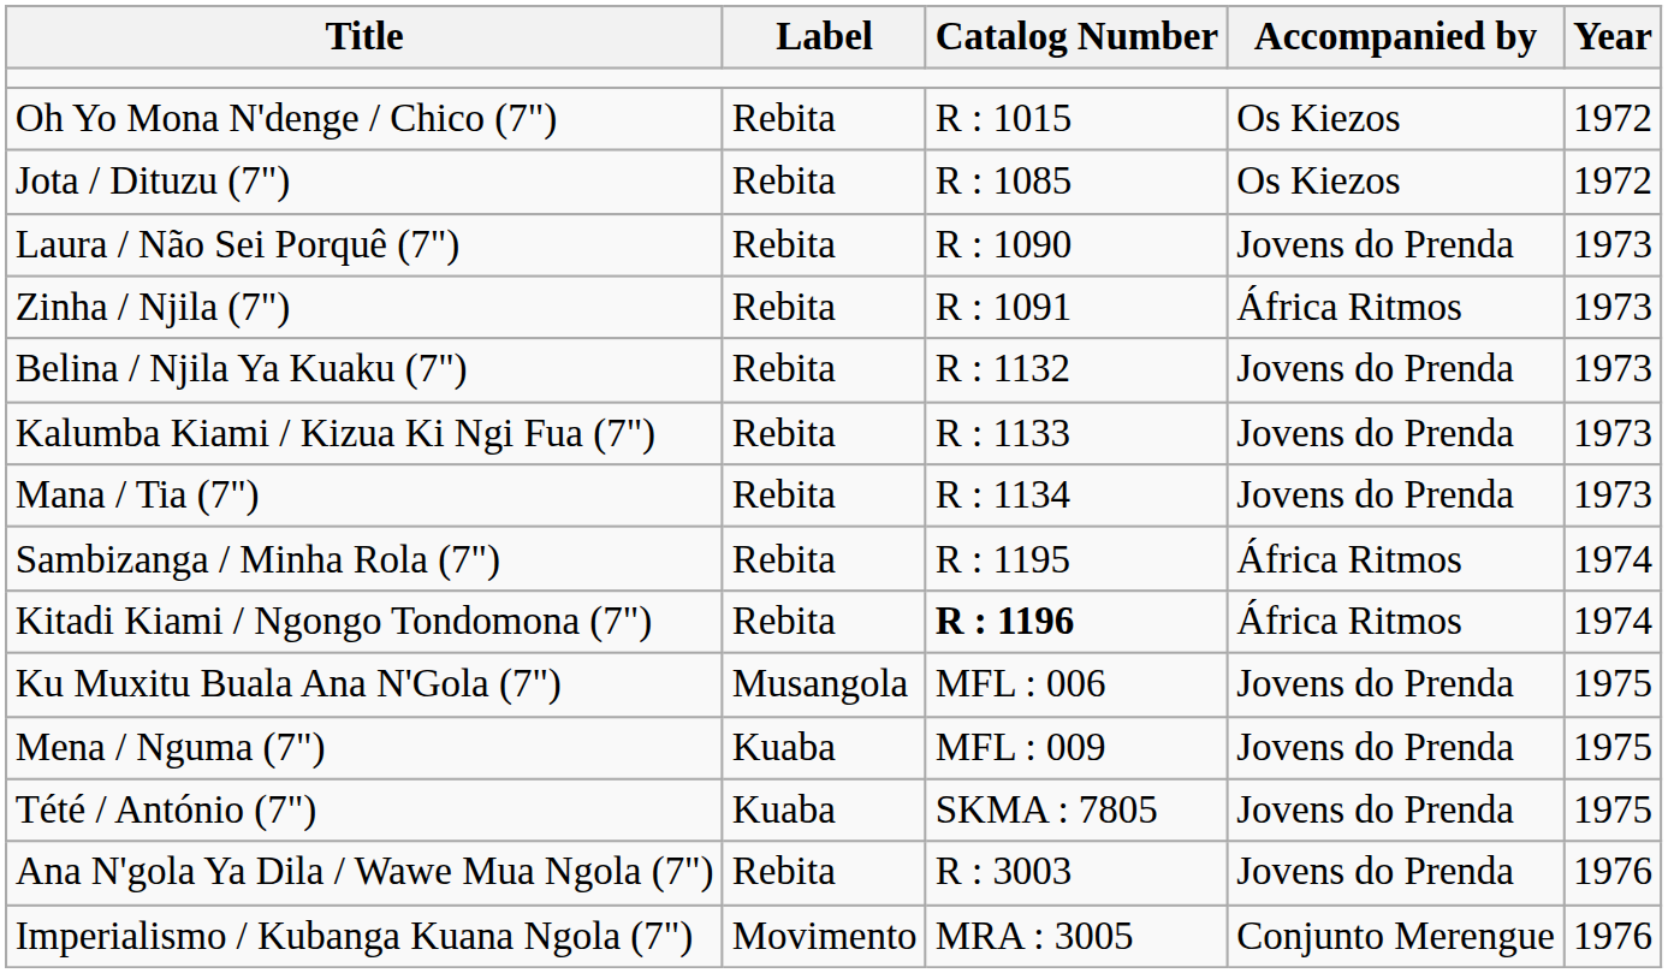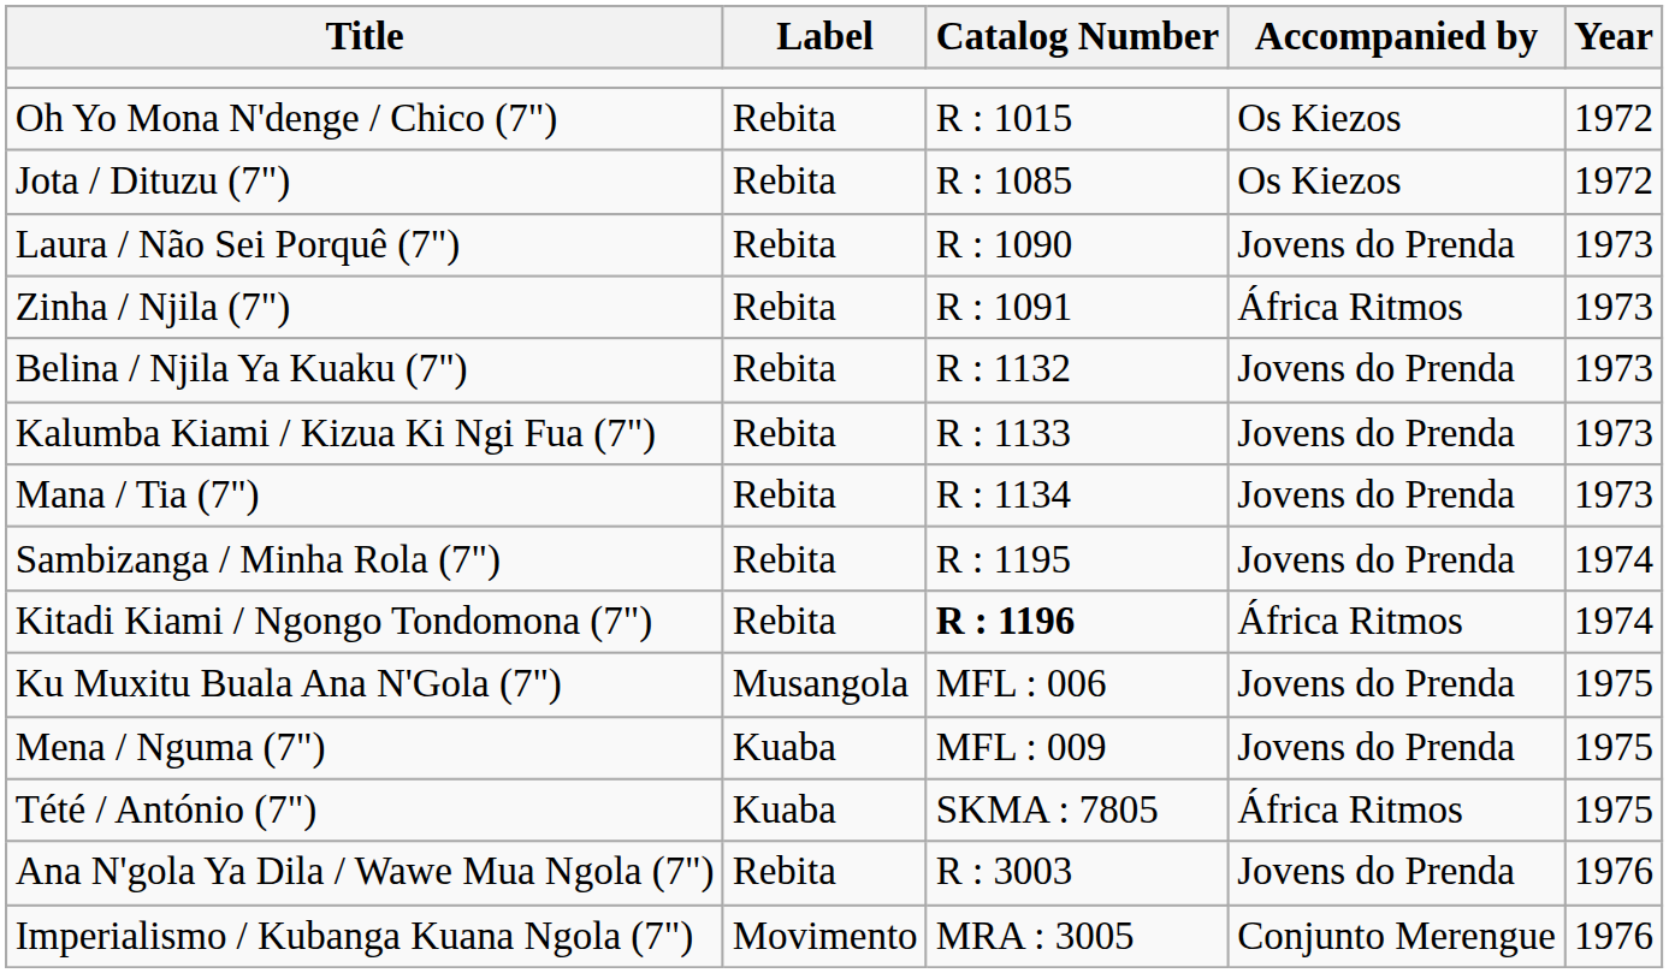Sambizanga / Minha Rola (7") | Accompanied by: África Ritmos -> Jovens do Prenda
Tété / António (7") | Accompanied by: Jovens do Prenda -> África Ritmos
